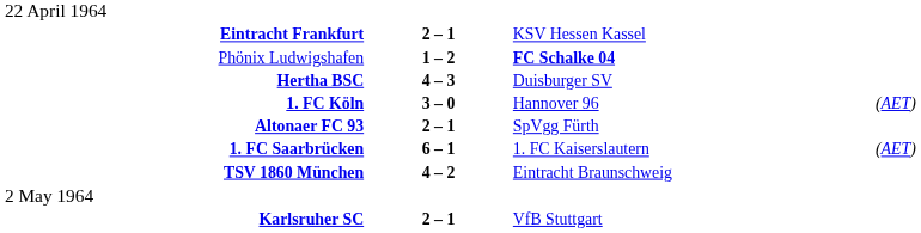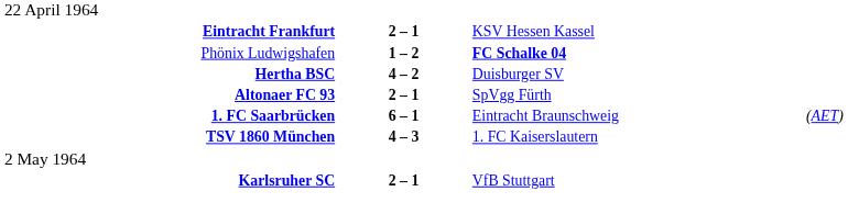Hertha BSC | column 2: 4 – 3 -> 4 – 2
- row: 1. FC Köln | 3 – 0 | Hannover 96 | (AET)
1. FC Saarbrücken | column 3: 1. FC Kaiserslautern -> Eintracht Braunschweig
TSV 1860 München | column 2: 4 – 2 -> 4 – 3
TSV 1860 München | column 3: Eintracht Braunschweig -> 1. FC Kaiserslautern
